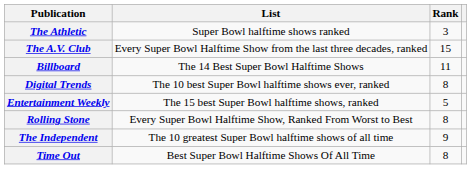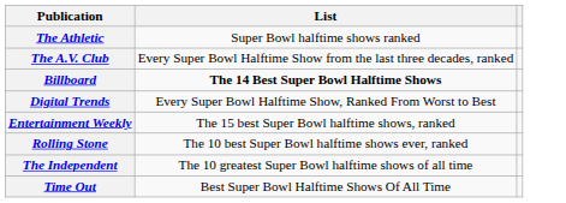- column: Rank | 3 | 15 | 11 | 8 | 5 | 8 | 9 | 8
Billboard | List: normal -> bold
Digital Trends | List: The 10 best Super Bowl halftime shows ever, ranked -> Every Super Bowl Halftime Show, Ranked From Worst to Best
Rolling Stone | List: Every Super Bowl Halftime Show, Ranked From Worst to Best -> The 10 best Super Bowl halftime shows ever, ranked
